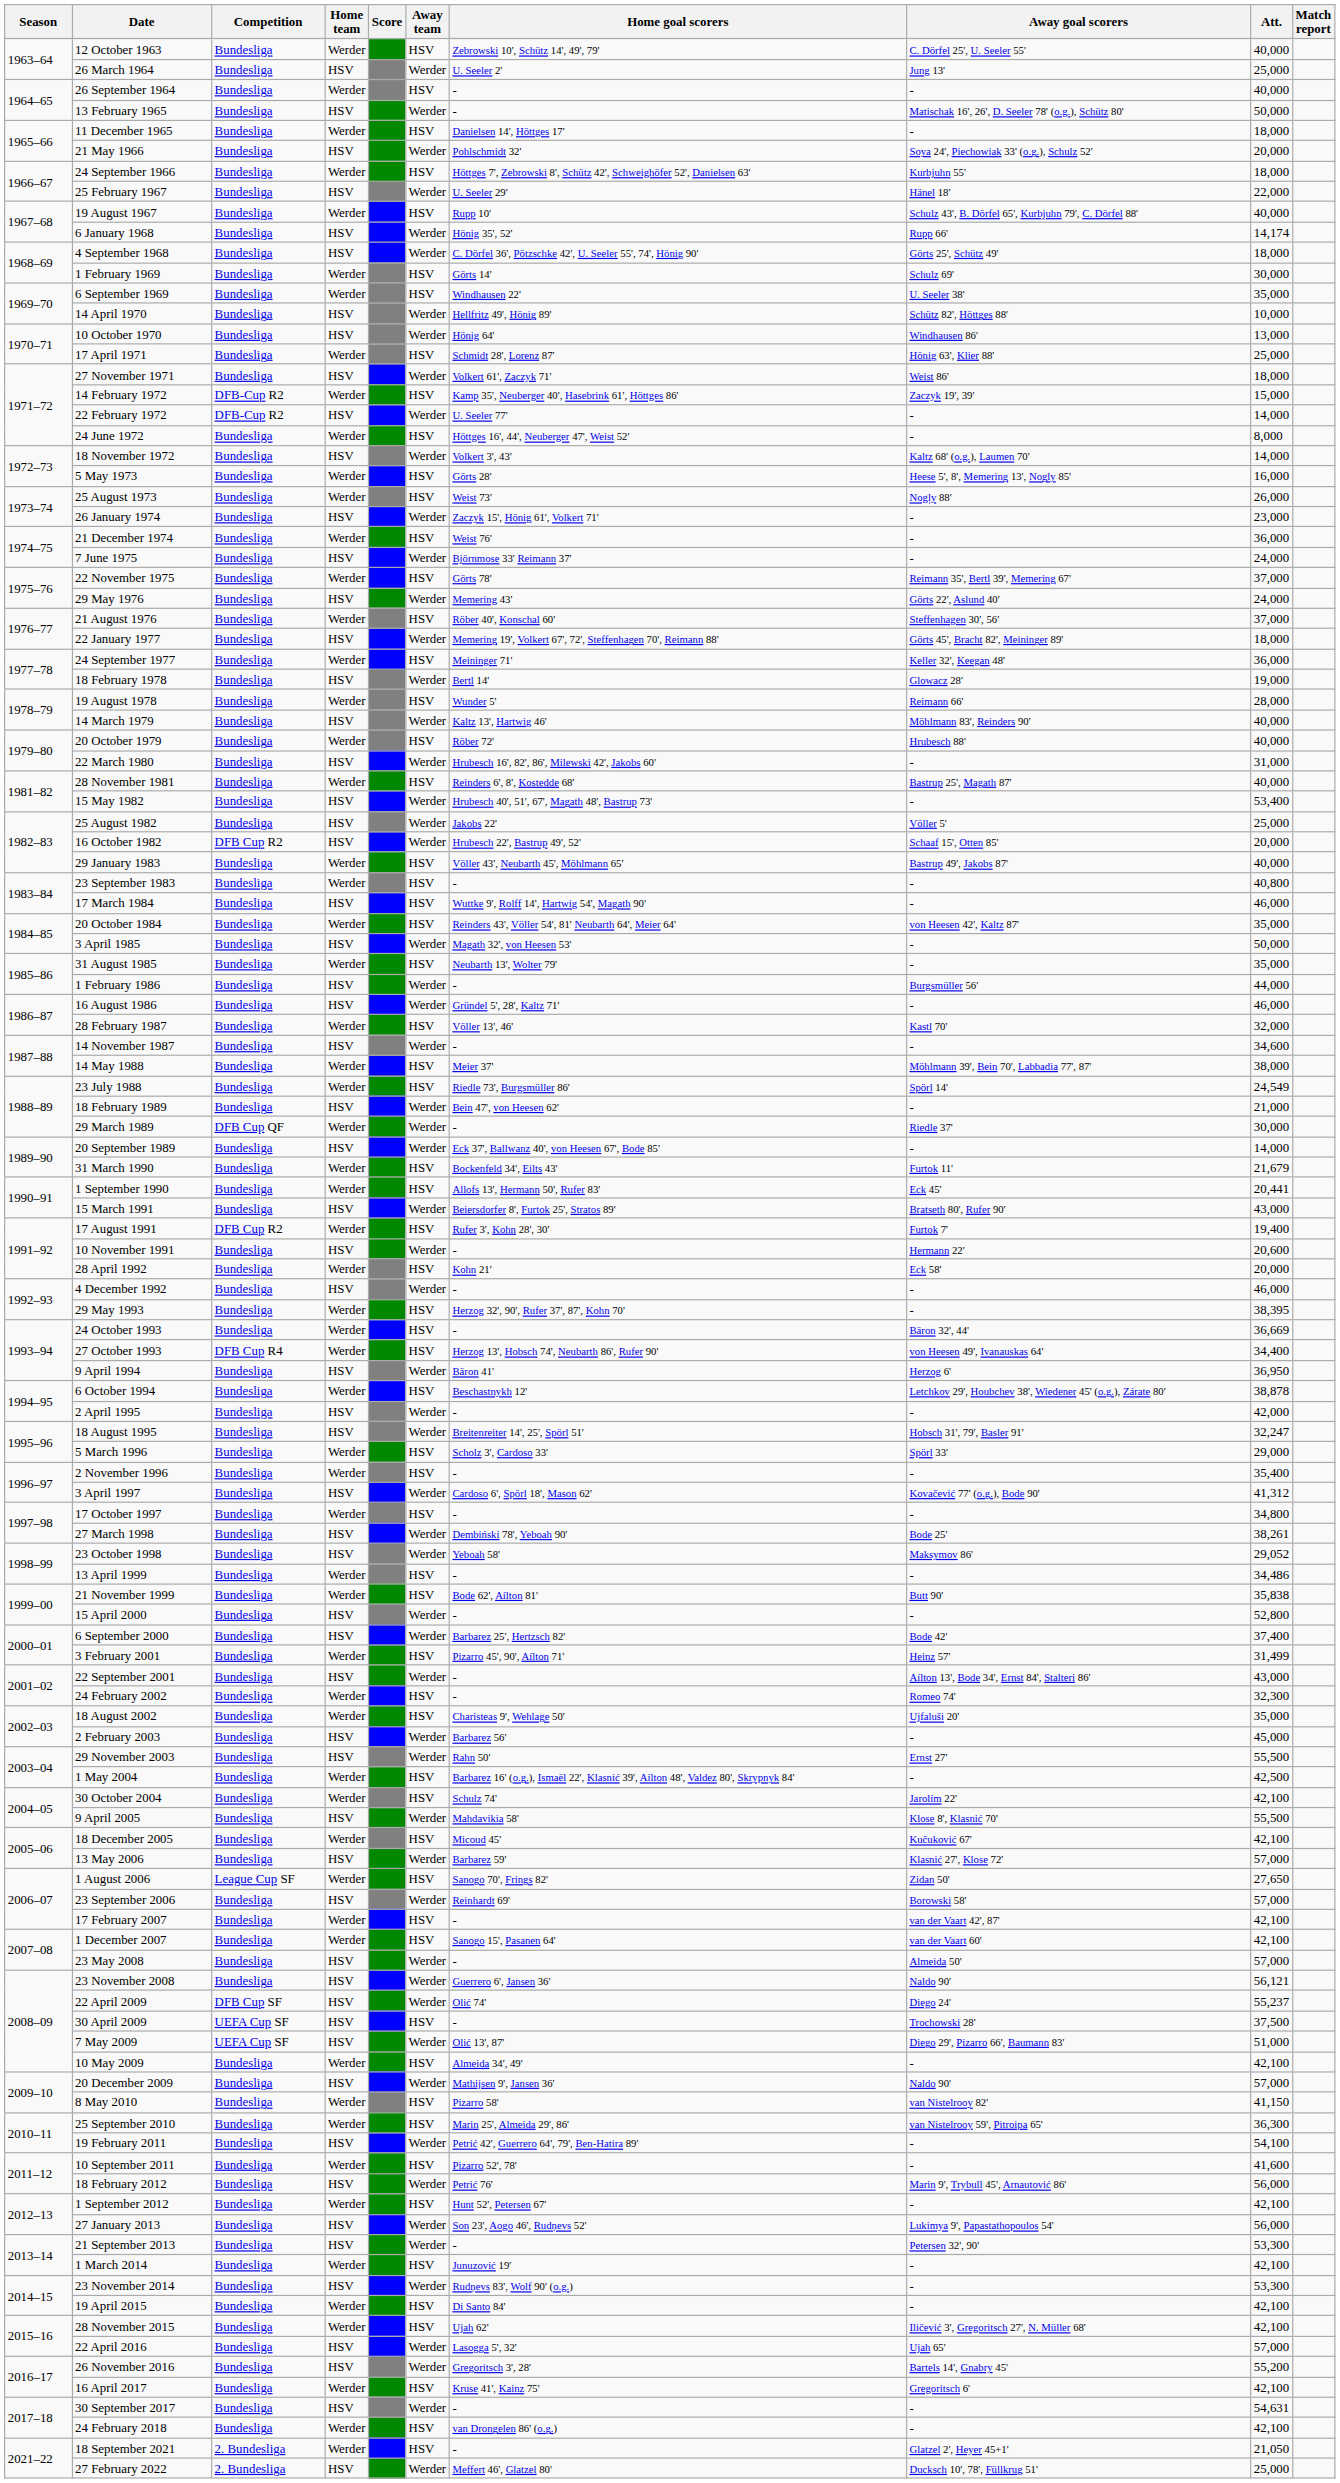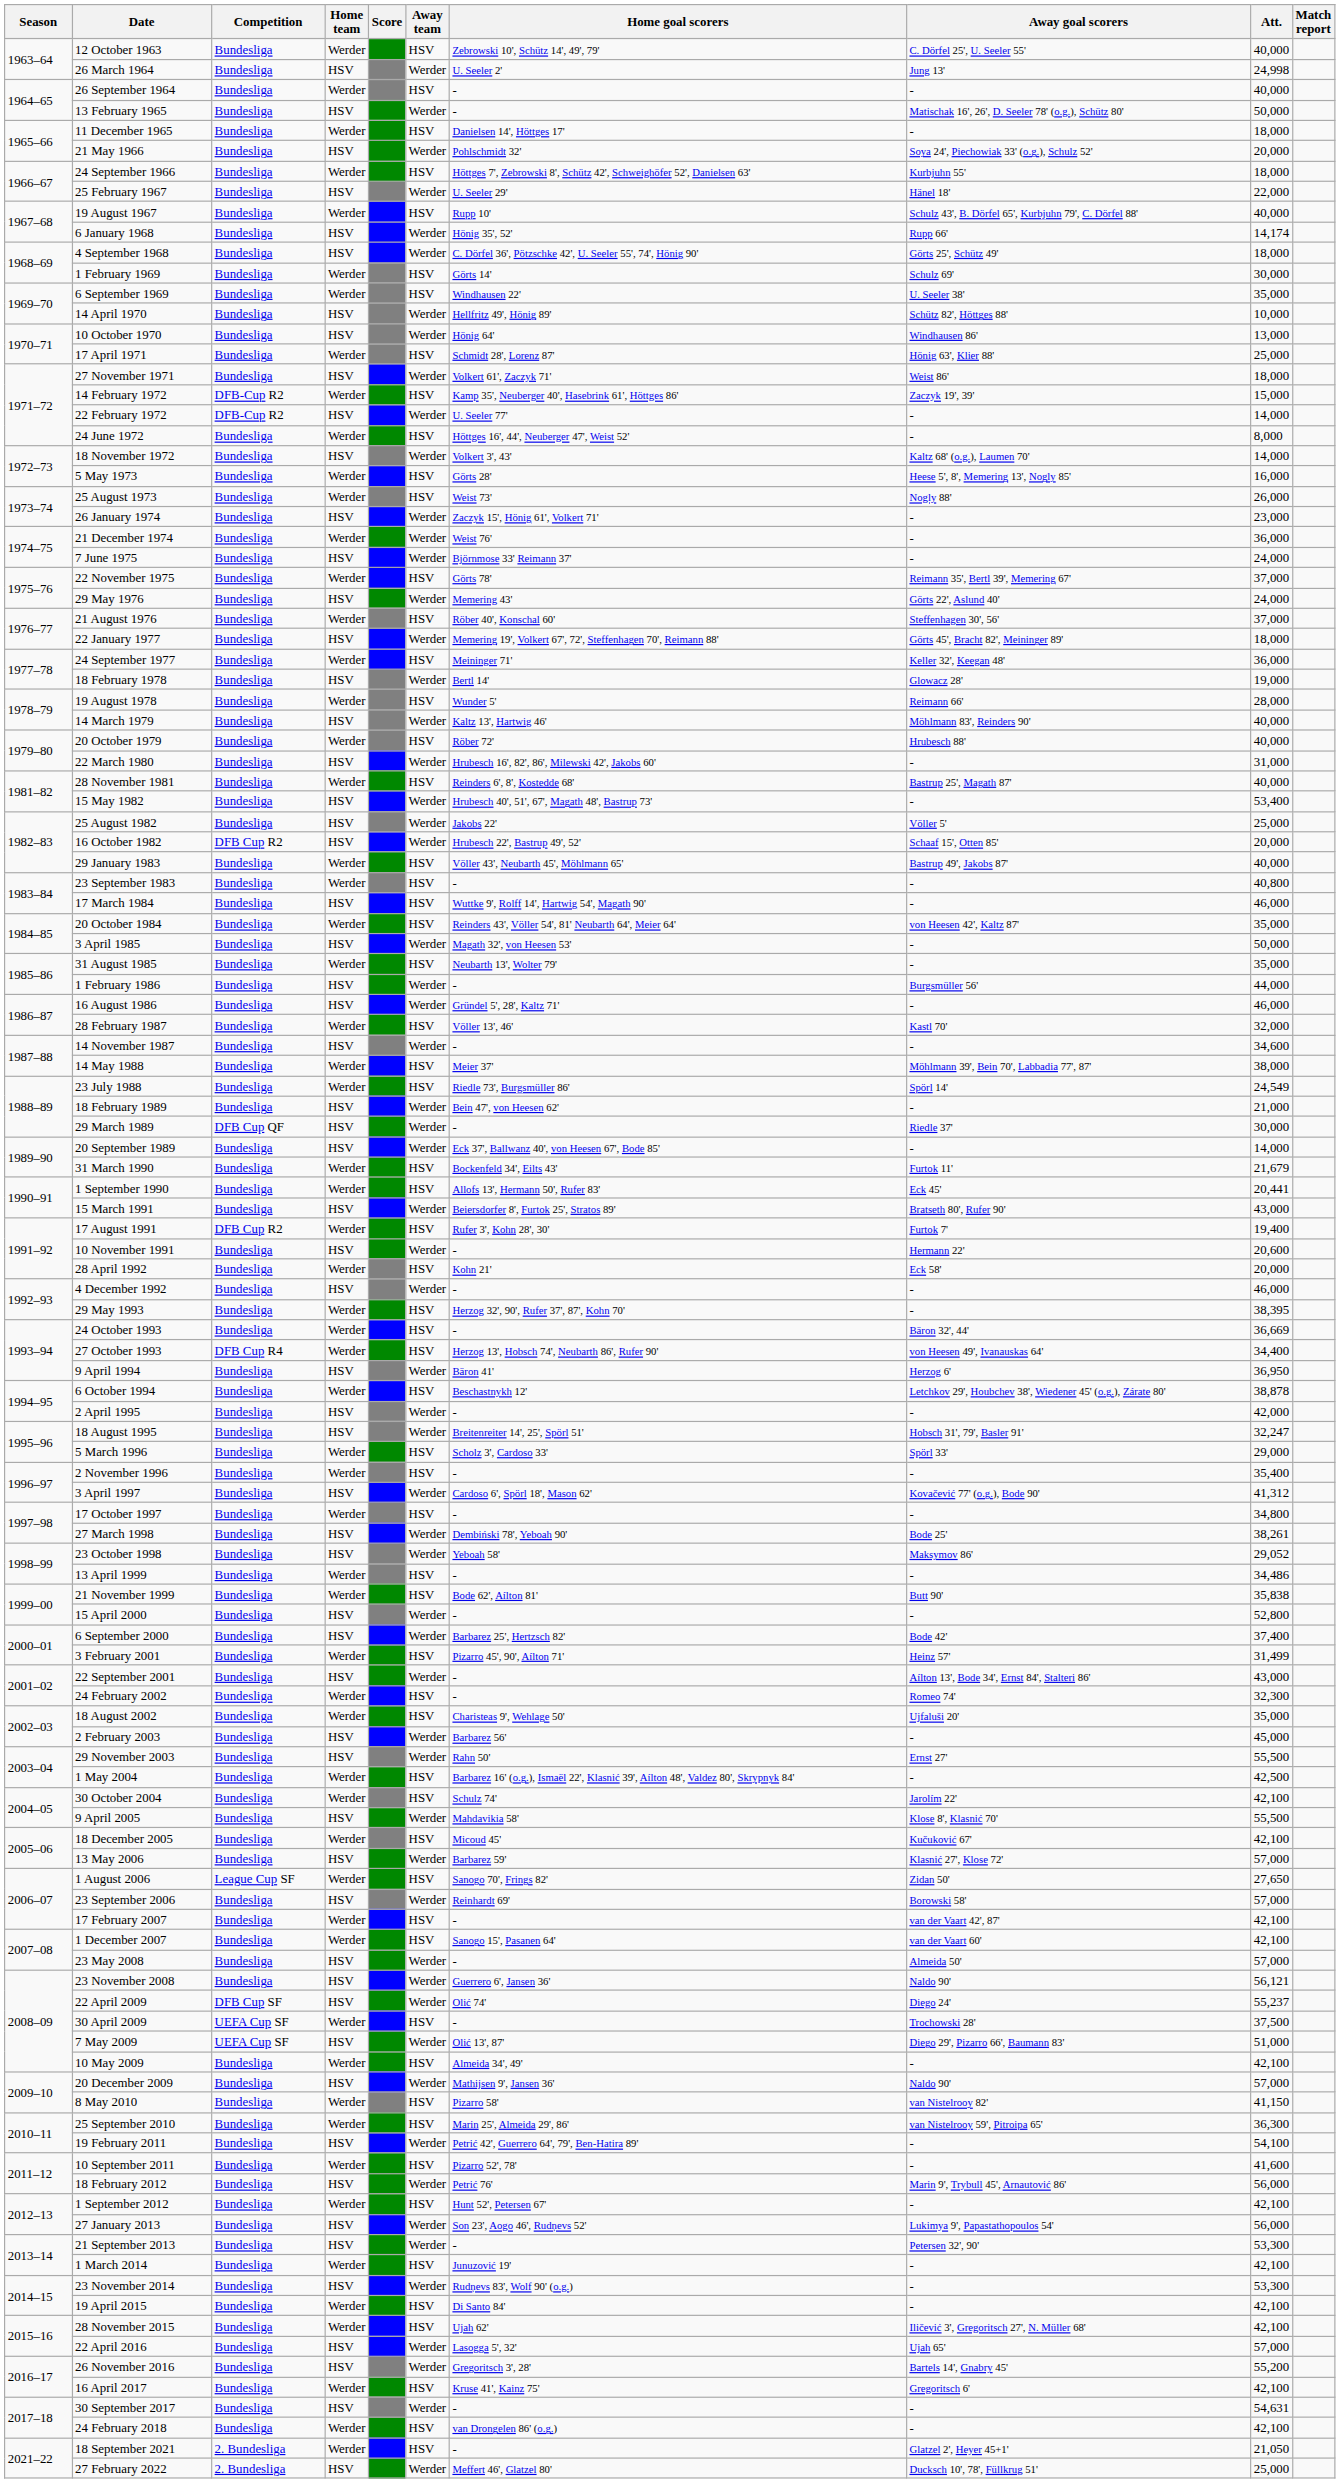26 March 1964 | Att.: 25,000 -> 24,998
21 December 1974 | Away team: HSV -> Werder
29 March 1989 | Home team: Werder -> HSV
30 April 2009 | Home team: HSV -> Werder
